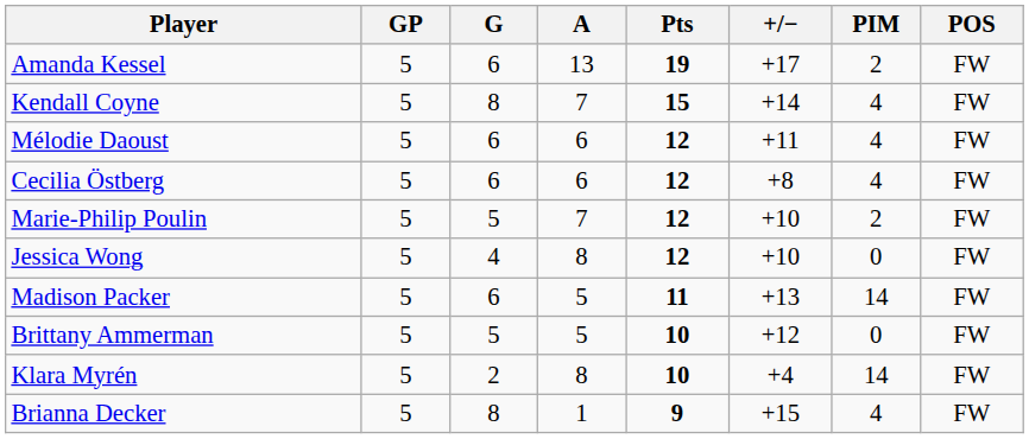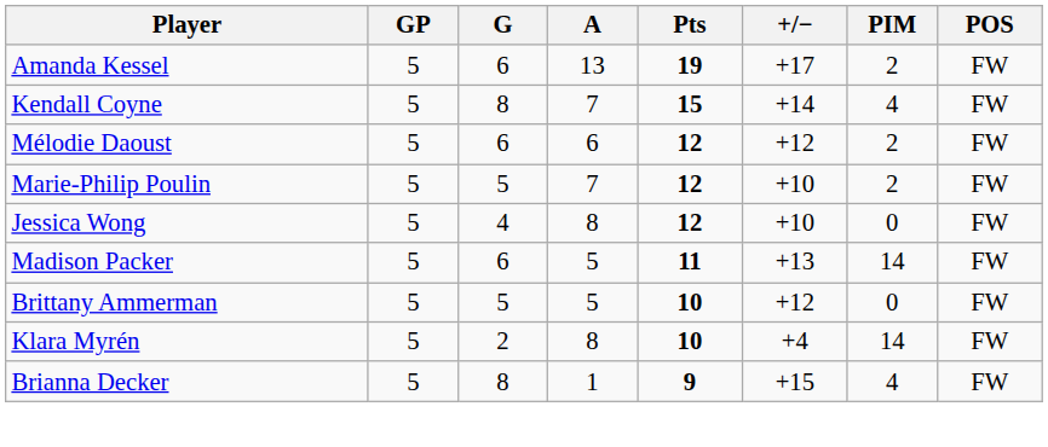Mélodie Daoust | +/−: +11 -> +12
Mélodie Daoust | PIM: 4 -> 2
- row: Cecilia Östberg | 5 | 6 | 6 | 12 | +8 | 4 | FW
